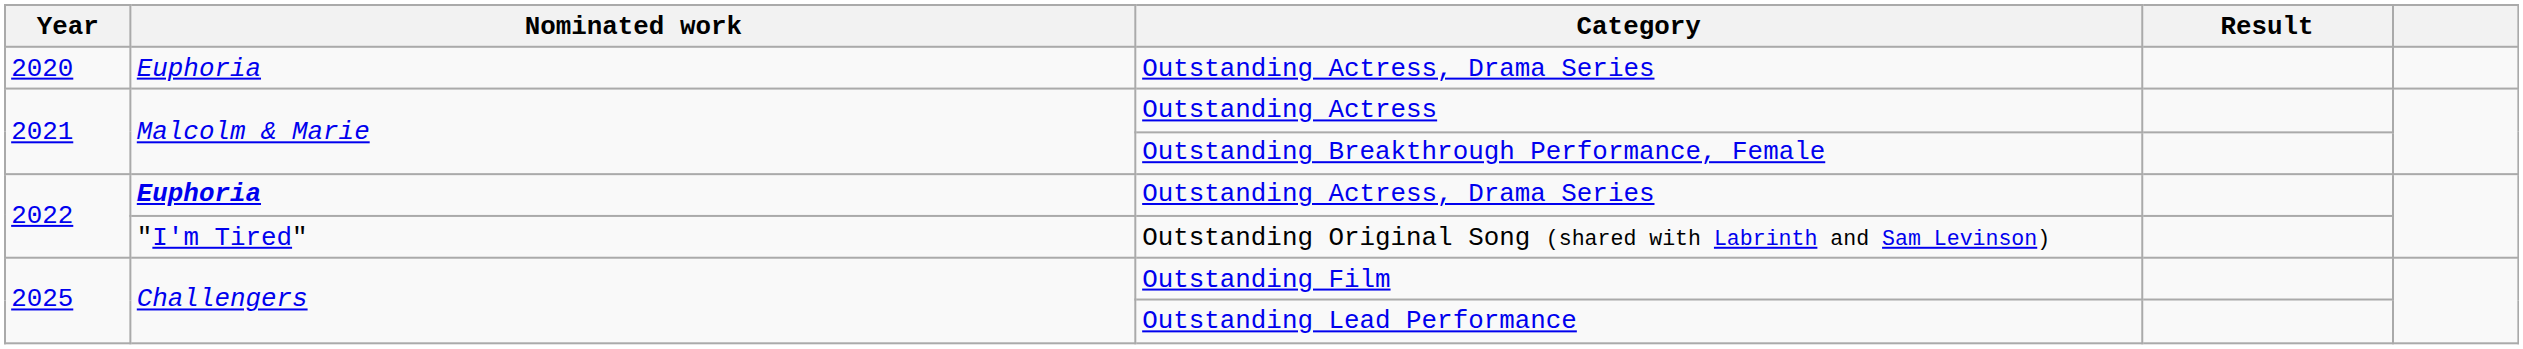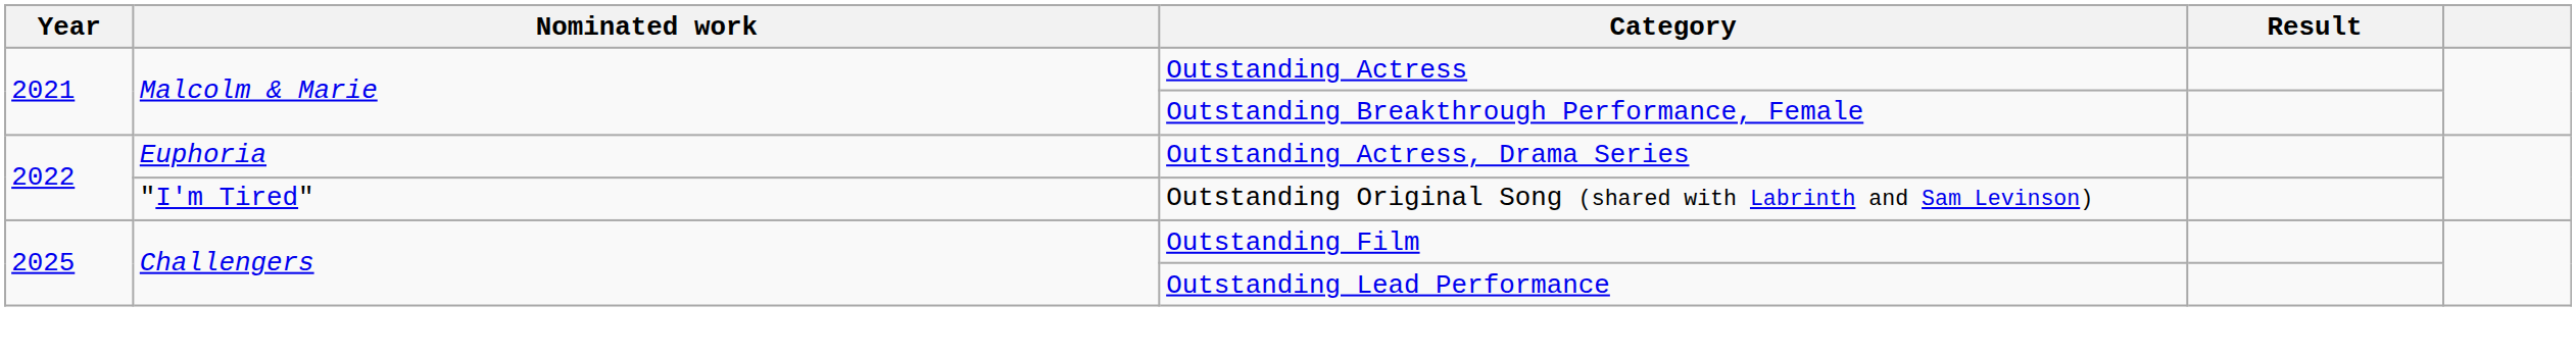- row: 2020 | Euphoria | Outstanding Actress, Drama Series
2022 / Outstanding Actress, Drama Series | Nominated work: bold -> normal
